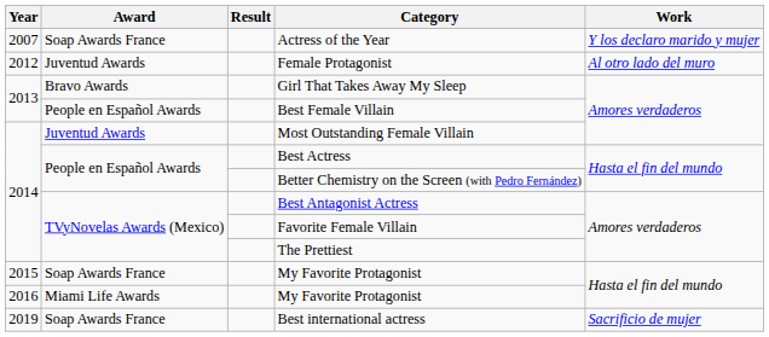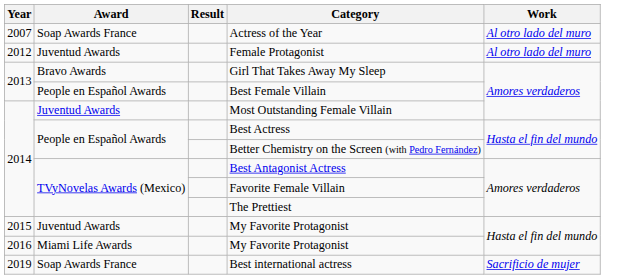Actress of the Year | Work: Y los declaro marido y mujer -> Al otro lado del muro
2015 / My Favorite Protagonist | Award: Soap Awards France -> Juventud Awards
